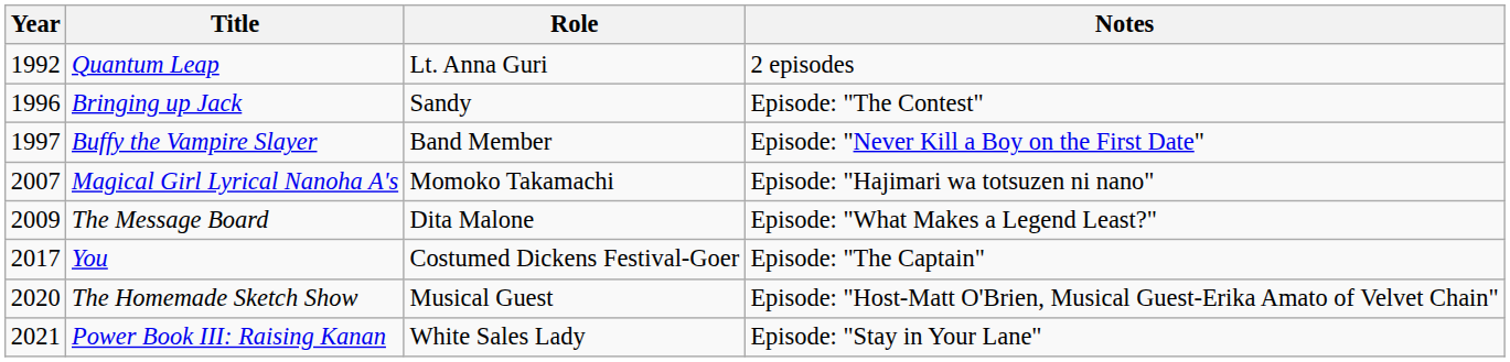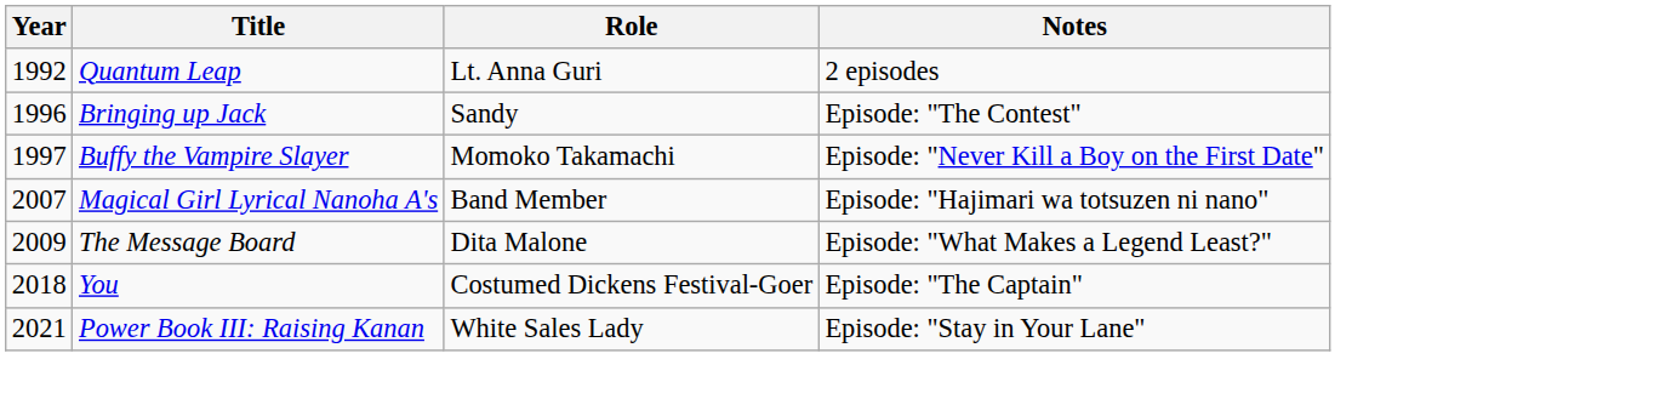Buffy the Vampire Slayer | Role: Band Member -> Momoko Takamachi
Magical Girl Lyrical Nanoha A's | Role: Momoko Takamachi -> Band Member
You | Year: 2017 -> 2018
- row: 2020 | The Homemade Sketch Show | Musical Guest | Episode: "Host-Matt O'Brien, Musical Guest-Erika Amato of Velvet Chain"
